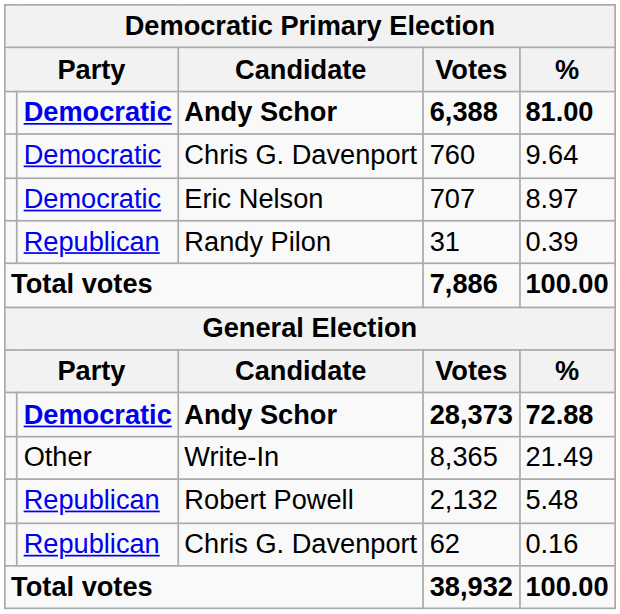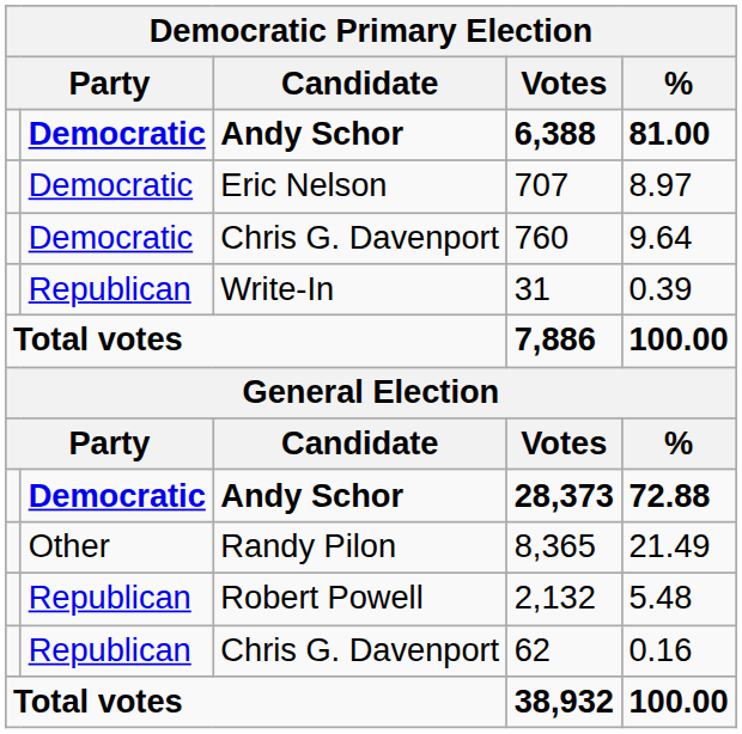rows swapped: 760 <-> 707
31 | Candidate: Randy Pilon -> Write-In
8,365 | Candidate: Write-In -> Randy Pilon
